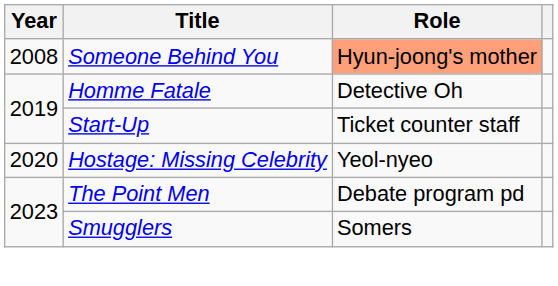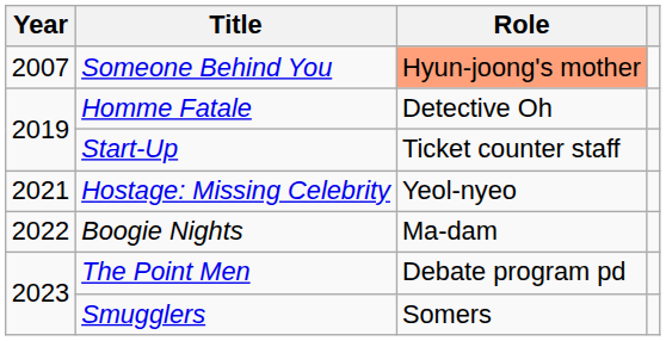Someone Behind You | Year: 2008 -> 2007
Hostage: Missing Celebrity | Year: 2020 -> 2021
+ row: 2022 | Boogie Nights | Ma-dam
